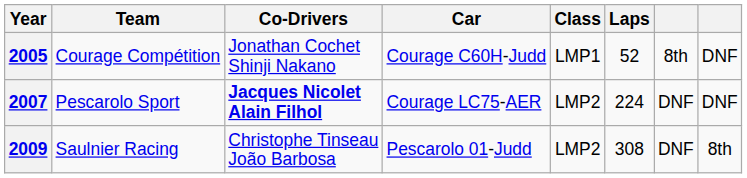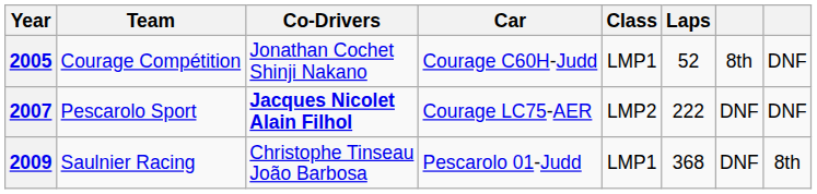2007 | Laps: 224 -> 222
2009 | Class: LMP2 -> LMP1
2009 | Laps: 308 -> 368
